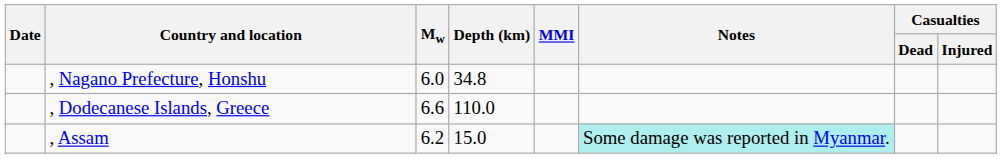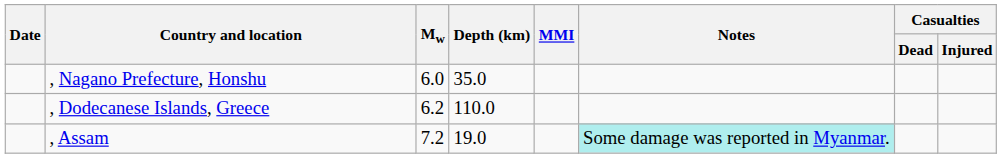, Nagano Prefecture, Honshu | Depth (km): 34.8 -> 35.0
, Dodecanese Islands, Greece | Mw: 6.6 -> 6.2
, Assam | Mw: 6.2 -> 7.2
, Assam | Depth (km): 15.0 -> 19.0
